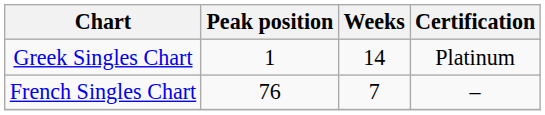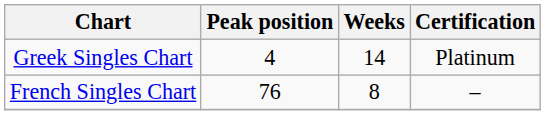Greek Singles Chart | Peak position: 1 -> 4
French Singles Chart | Weeks: 7 -> 8
